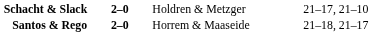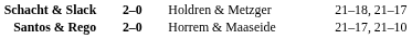Schacht & Slack | column 4: 21–17, 21–10 -> 21–18, 21–17
Santos & Rego | column 4: 21–18, 21–17 -> 21–17, 21–10
